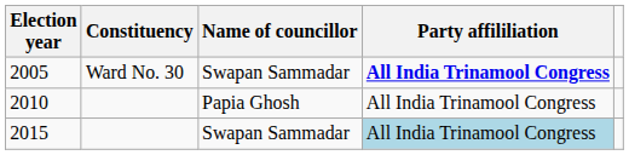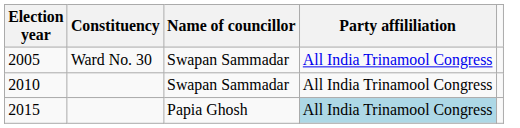2005 | Party affililiation: bold -> normal
2010 | Name of councillor: Papia Ghosh -> Swapan Sammadar
2015 | Name of councillor: Swapan Sammadar -> Papia Ghosh
